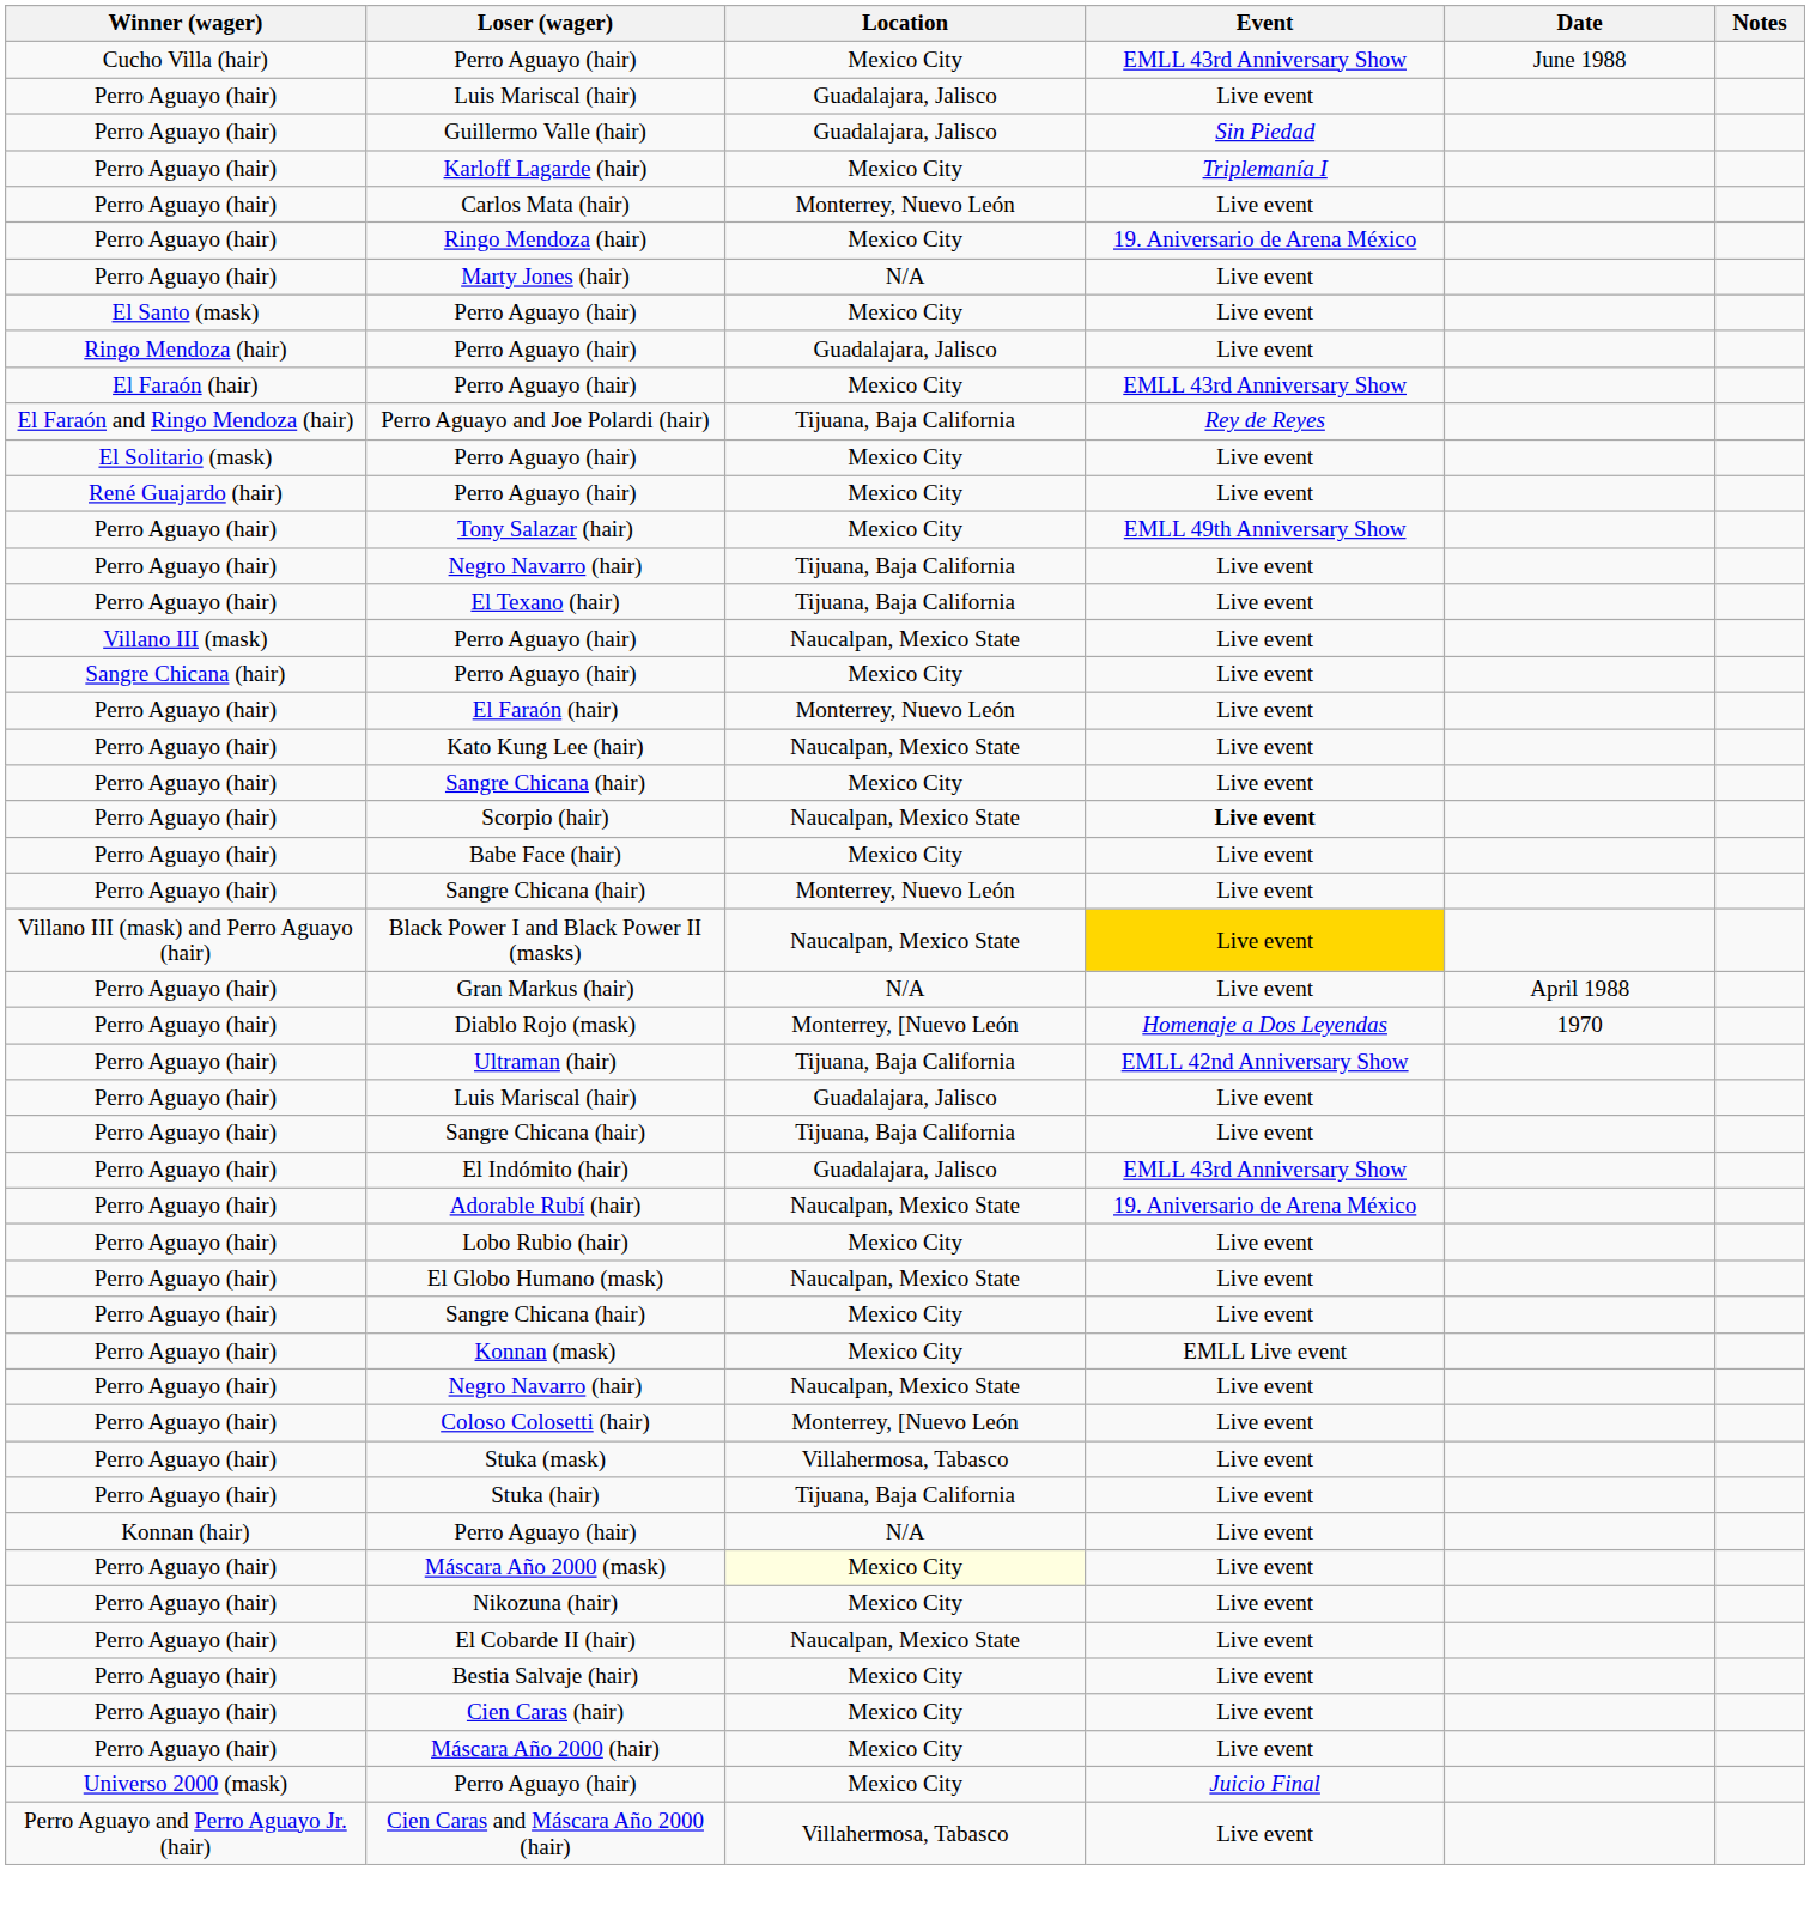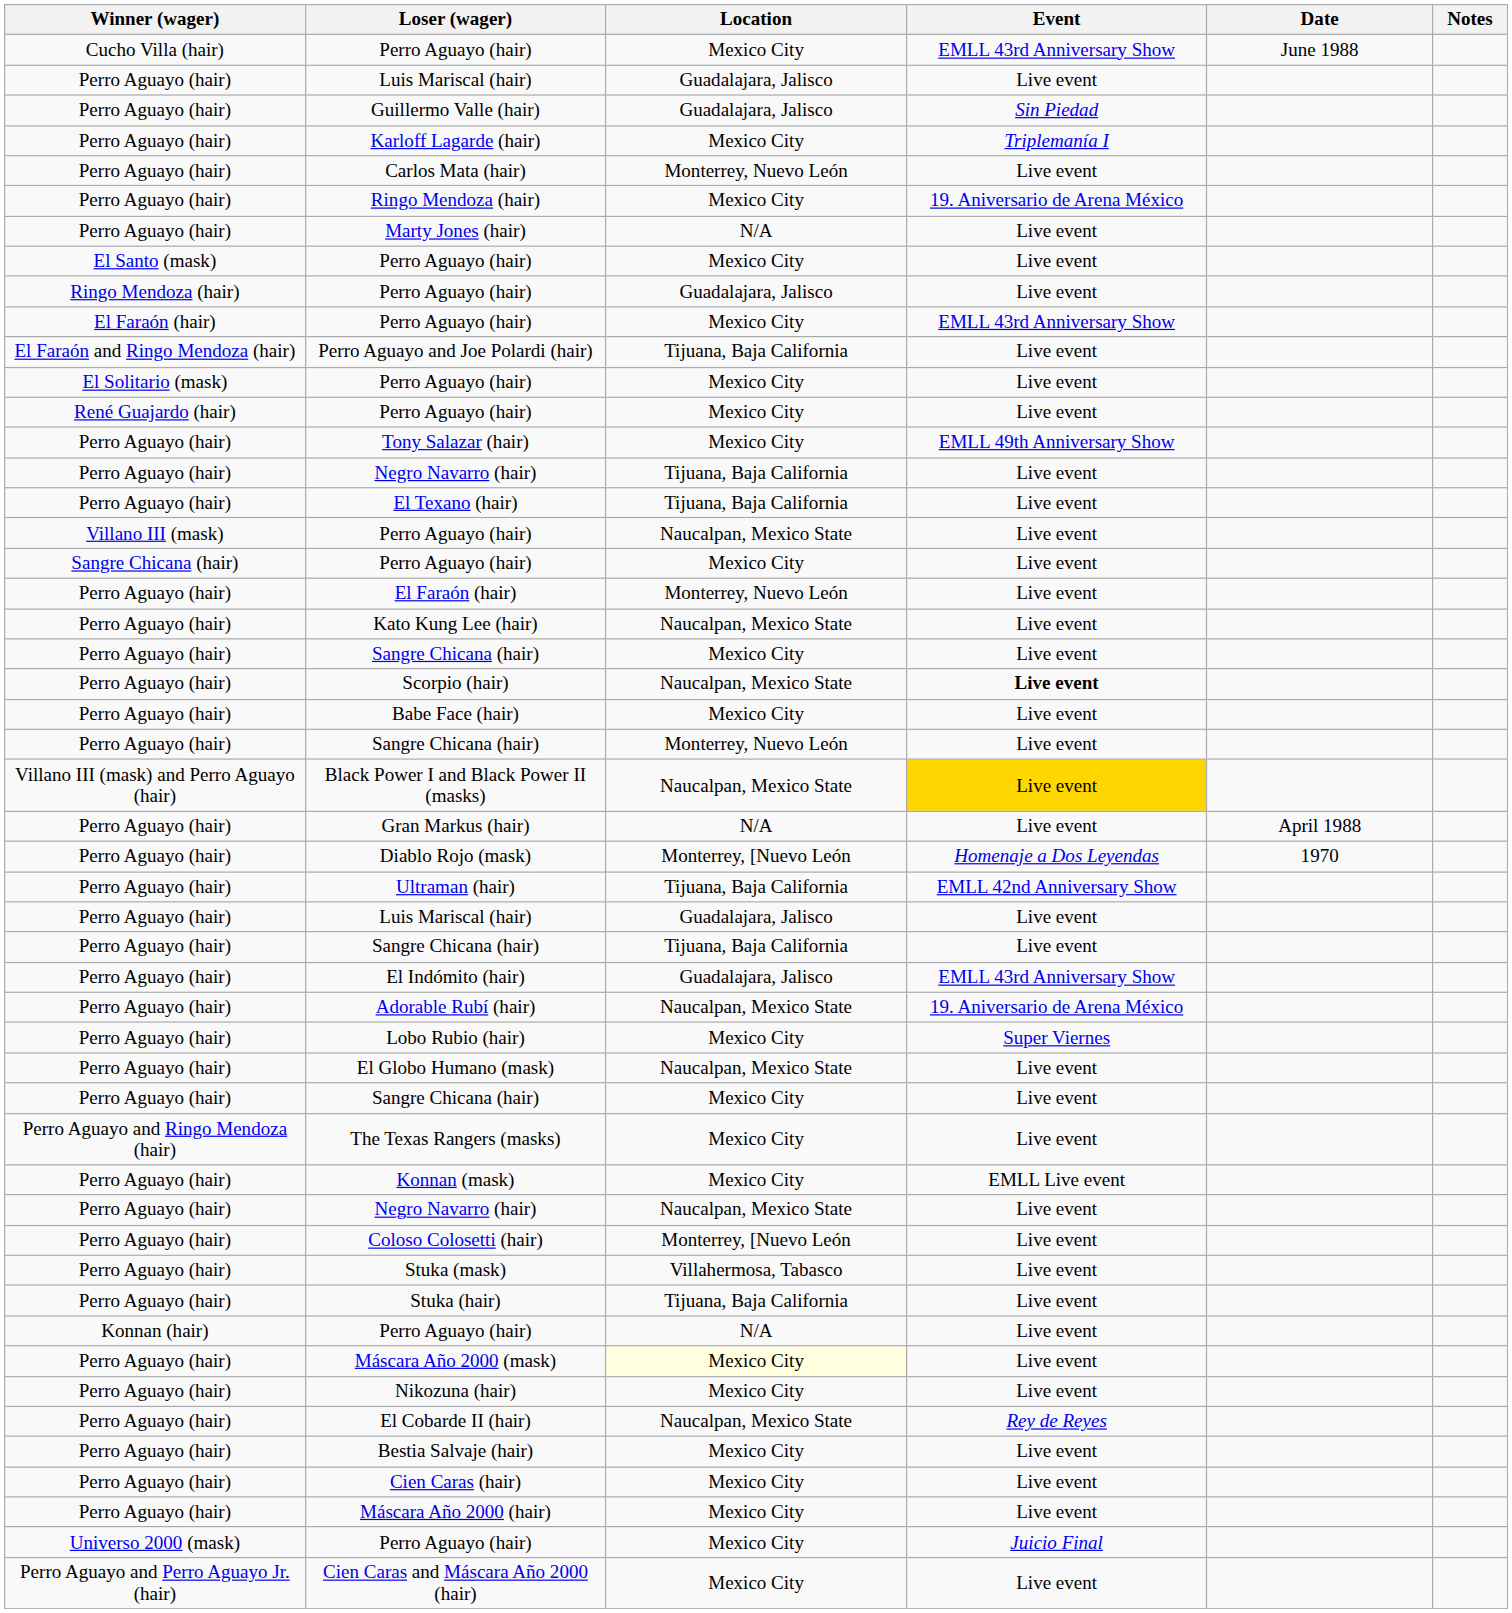Perro Aguayo and Joe Polardi (hair) | Event: Rey de Reyes -> Live event
Lobo Rubio (hair) | Event: Live event -> Super Viernes
+ row: Perro Aguayo and Ringo Mendoza (hair) | The Texas Rangers (masks) | Mexico City | Live event
El Cobarde II (hair) | Event: Live event -> Rey de Reyes
Cien Caras and Máscara Año 2000 (hair) | Location: Villahermosa, Tabasco -> Mexico City
